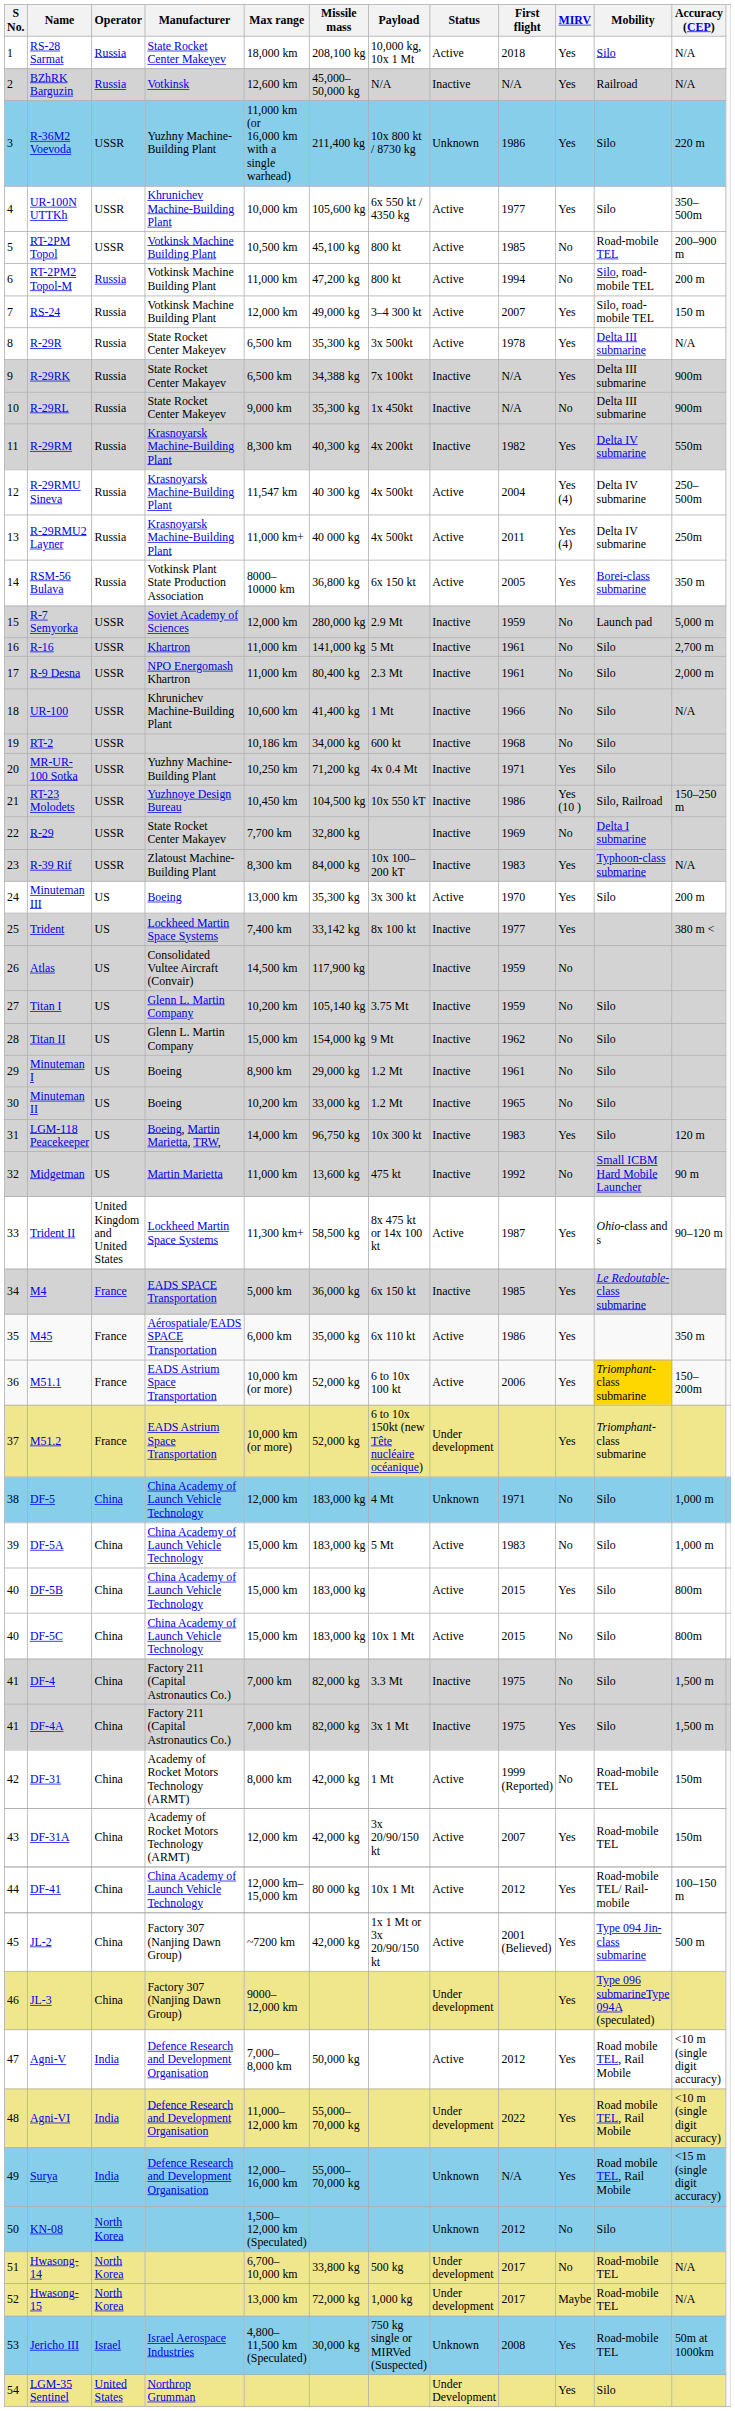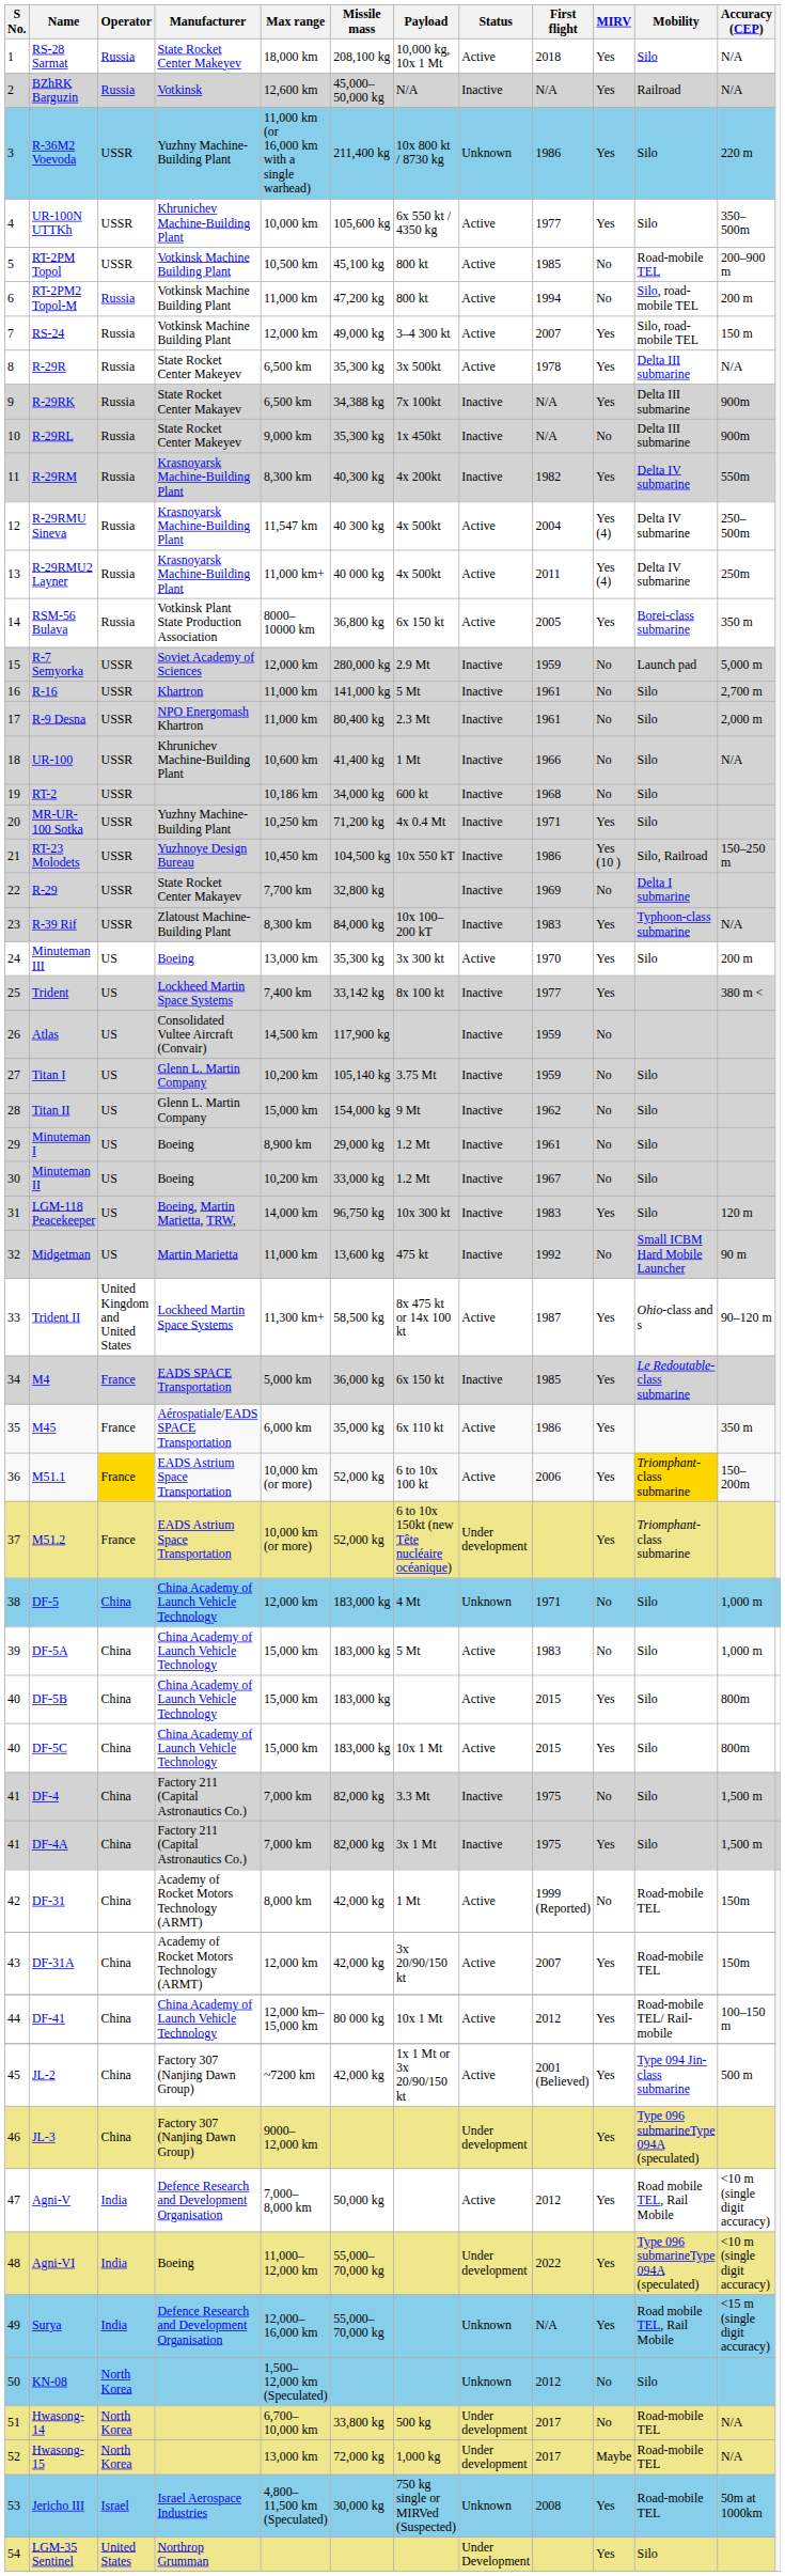Minuteman II | First flight: 1965 -> 1967
M51.1 | Operator: no background -> gold background
DF-5C | MIRV: No -> Yes
Agni-VI | Manufacturer: Defence Research and Development Organisation -> Boeing
Agni-VI | Mobility: Road mobile TEL, Rail Mobile -> Type 096 submarineType 094A (speculated)
